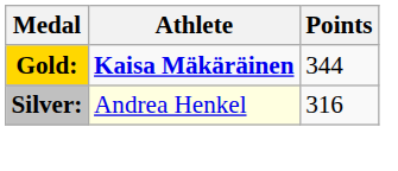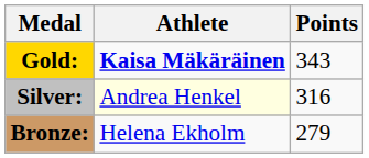Gold: | Points: 344 -> 343
+ row: Bronze: | Helena Ekholm | 279
